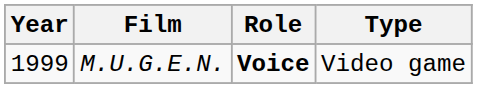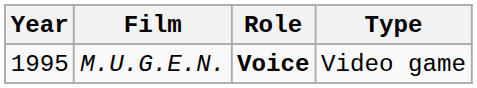M.U.G.E.N. | Year: 1999 -> 1995
